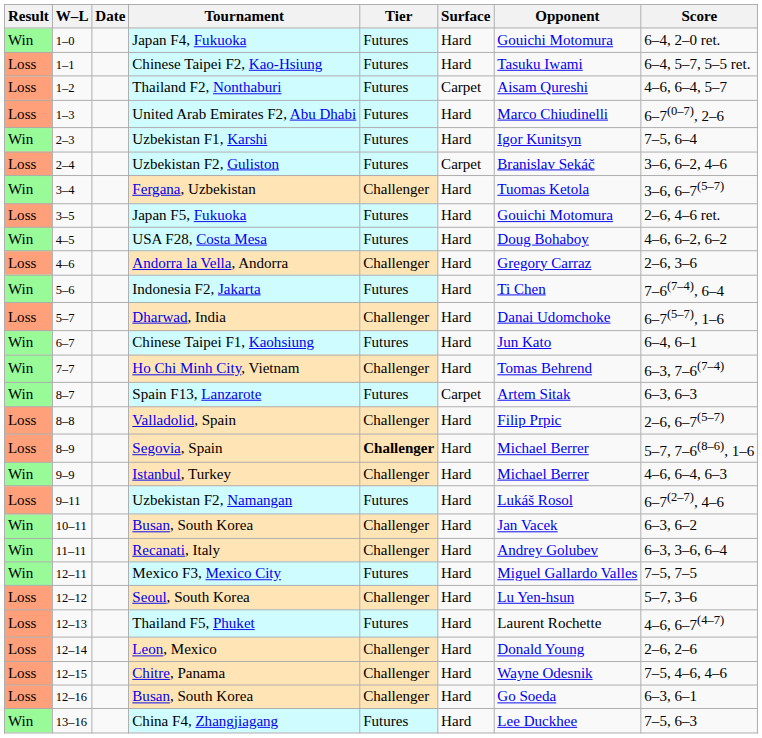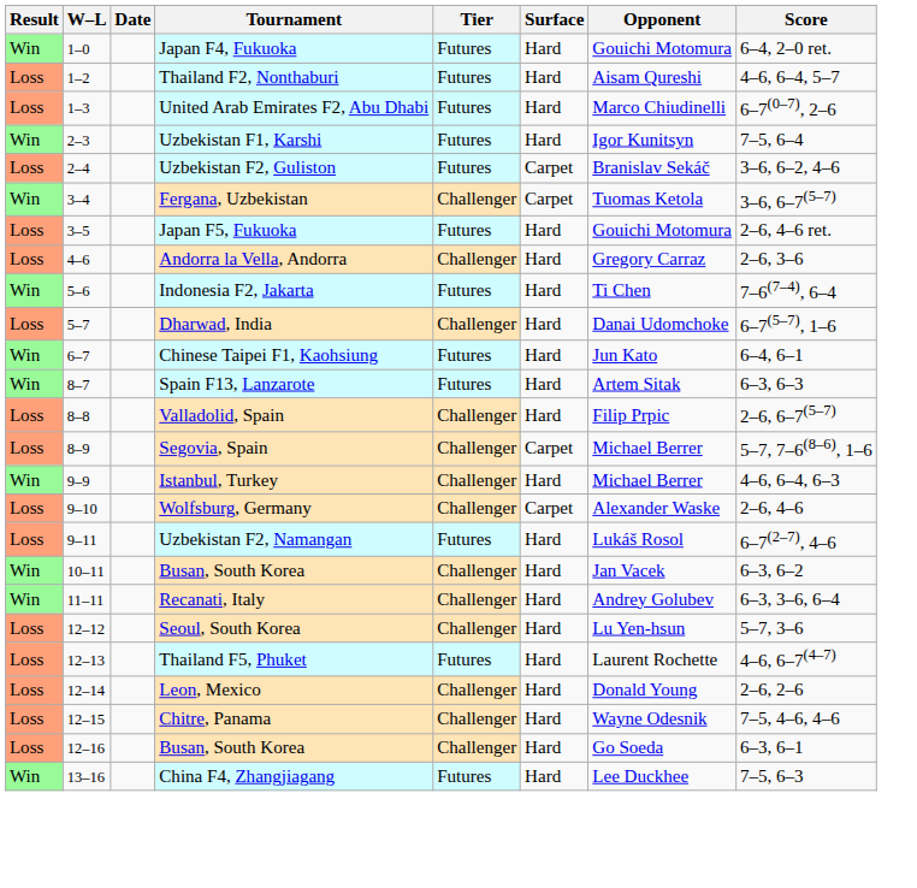- row: Loss | 1–1 | Chinese Taipei F2, Kao-Hsiung | Futures | Hard | Tasuku Iwami | 6–4, 5–7, 5–5 ret.
Thailand F2, Nonthaburi | Surface: Carpet -> Hard
Fergana, Uzbekistan | Surface: Hard -> Carpet
- row: Win | 4–5 | USA F28, Costa Mesa | Futures | Hard | Doug Bohaboy | 4–6, 6–2, 6–2
- row: Win | 7–7 | Ho Chi Minh City, Vietnam | Challenger | Hard | Tomas Behrend | 6–3, 7–6(7–4)
Spain F13, Lanzarote | Surface: Carpet -> Hard
Segovia, Spain | Tier: bold -> normal
Segovia, Spain | Surface: Hard -> Carpet
+ row: Loss | 9–10 | Wolfsburg, Germany | Challenger | Carpet | Alexander Waske | 2–6, 4–6
- row: Win | 12–11 | Mexico F3, Mexico City | Futures | Hard | Miguel Gallardo Valles | 7–5, 7–5
